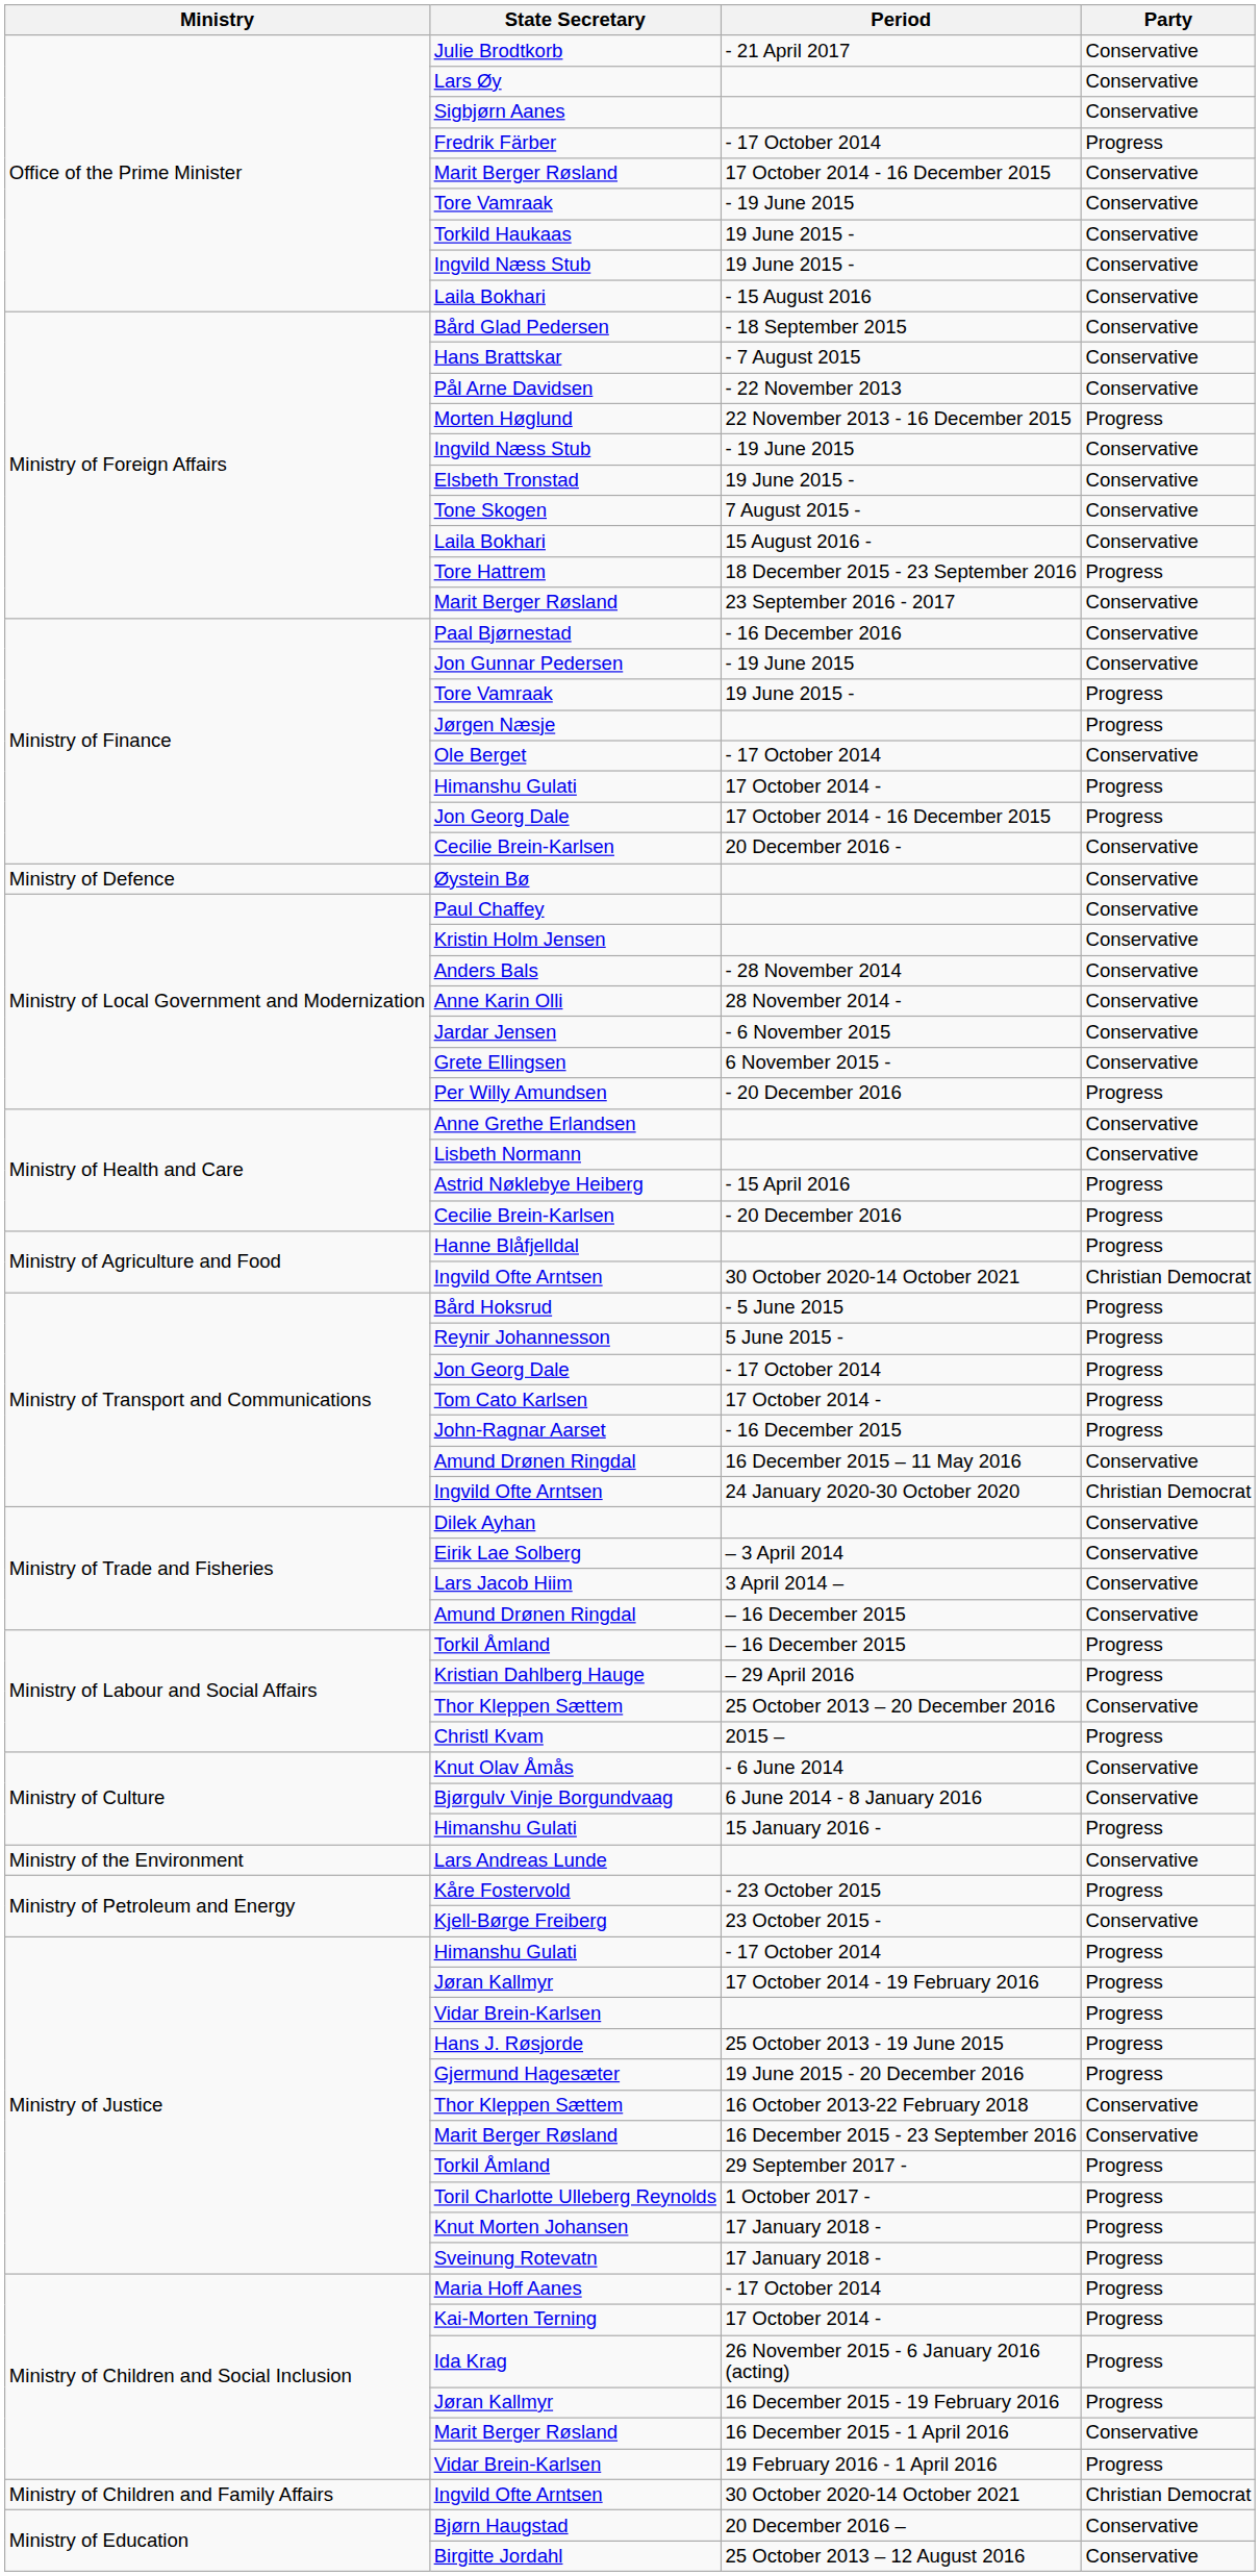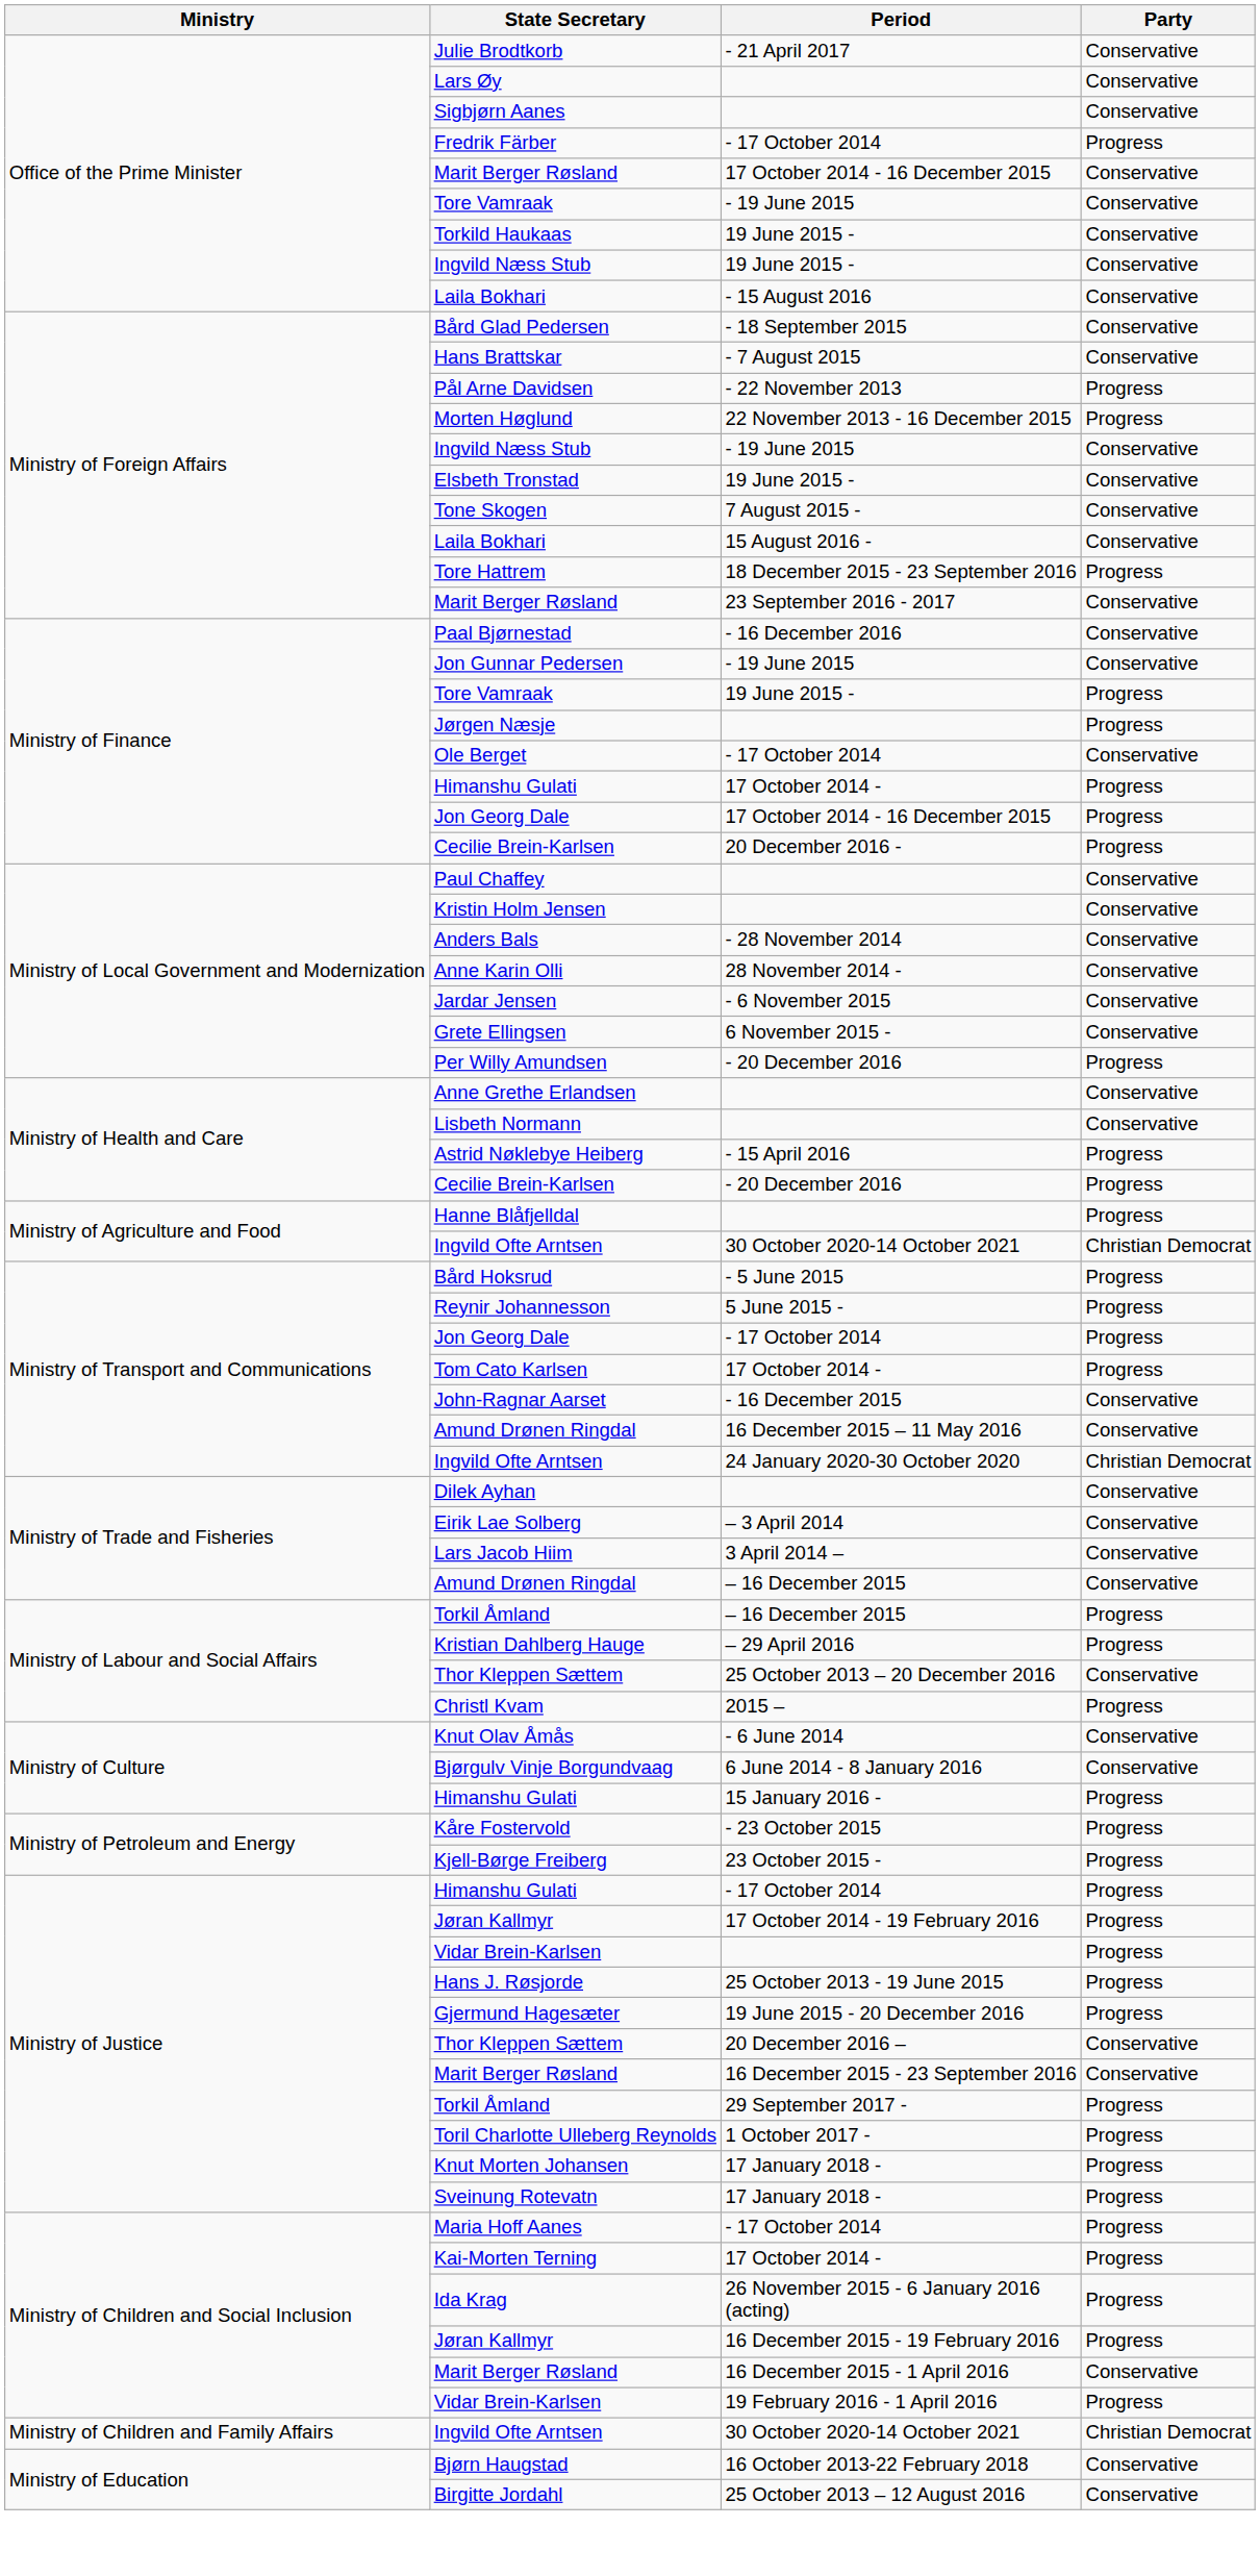Pål Arne Davidsen | Party: Conservative -> Progress
Ministry of Finance / Cecilie Brein-Karlsen | Party: Conservative -> Progress
- row: Ministry of Defence | Øystein Bø | Conservative
John-Ragnar Aarset | Party: Progress -> Conservative
- row: Ministry of the Environment | Lars Andreas Lunde | Conservative
Kjell-Børge Freiberg | Party: Conservative -> Progress
Ministry of Justice / Thor Kleppen Sættem | Period: 16 October 2013-22 February 2018 -> 20 December 2016 –
Bjørn Haugstad | Period: 20 December 2016 – -> 16 October 2013-22 February 2018
